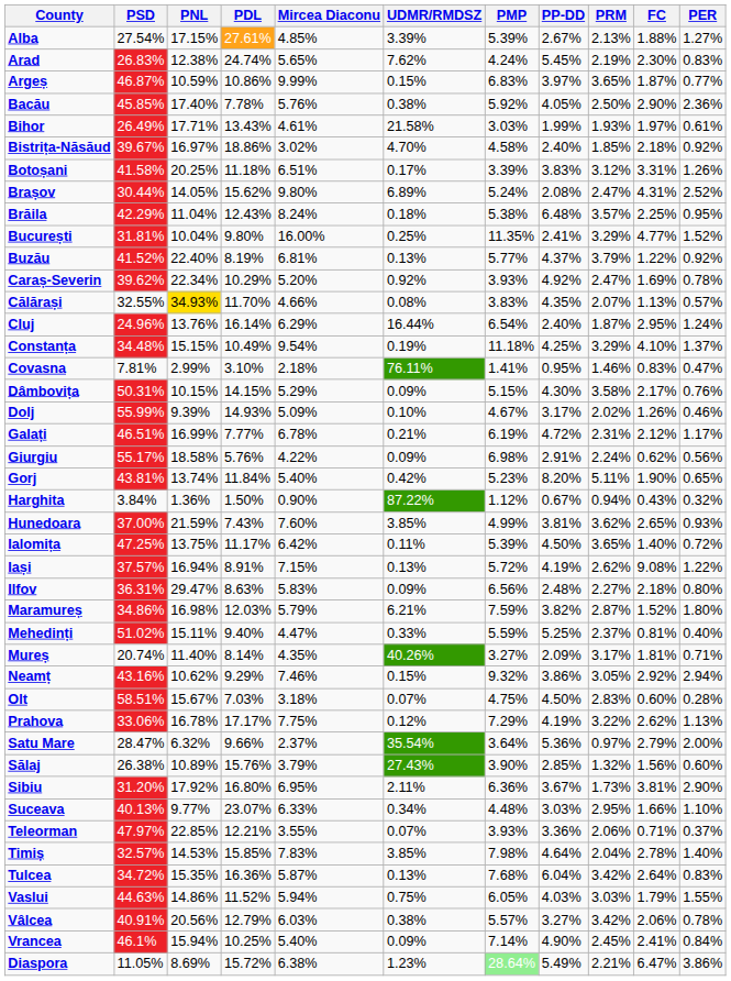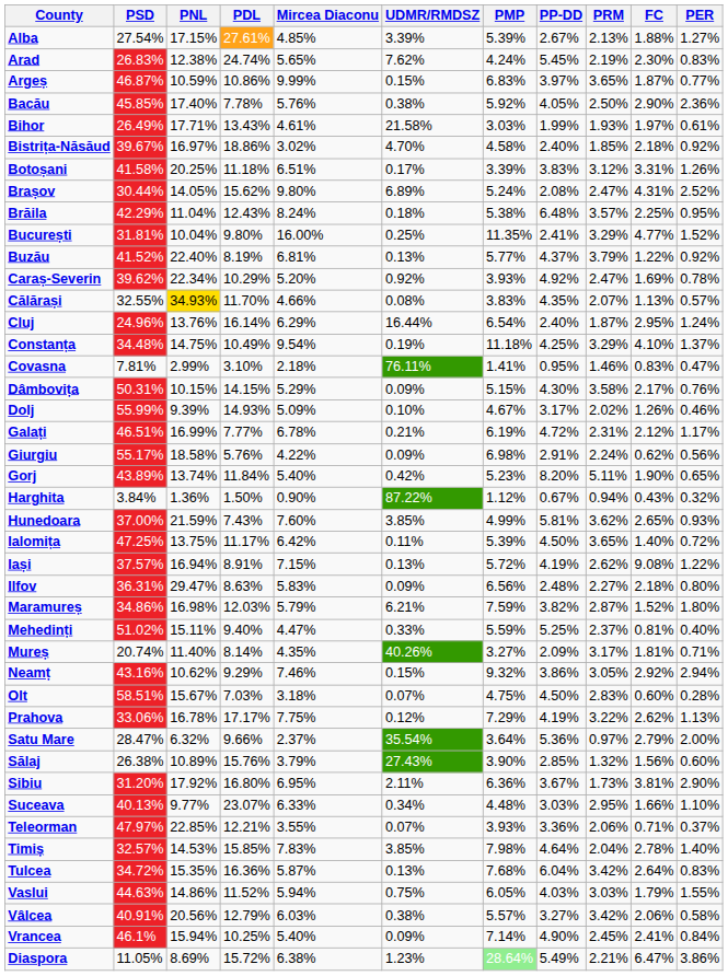Constanța | PNL: 15.15% -> 14.75%
Gorj | PSD: 43.81% -> 43.89%
Hunedoara | PP-DD: 3.81% -> 5.81%
Vâlcea | PER: 0.78% -> 0.58%
